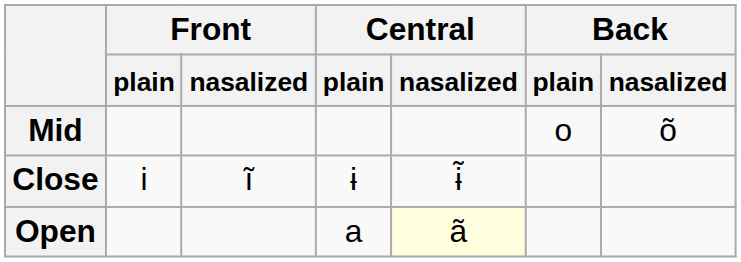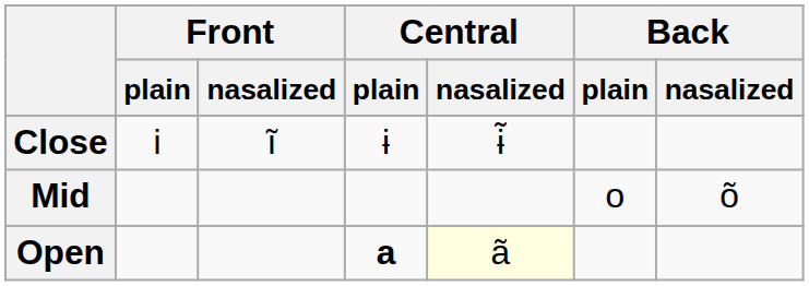rows swapped: Close <-> Mid
Open | Central / plain: normal -> bold
